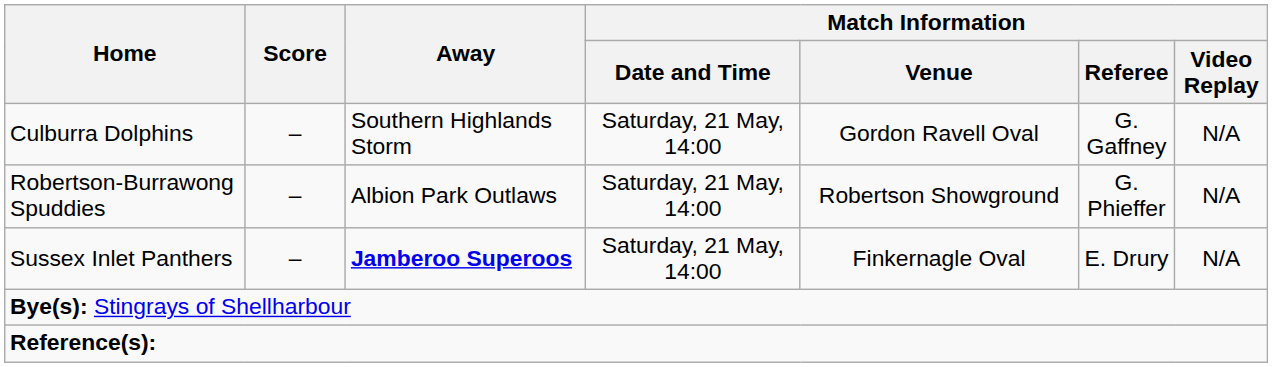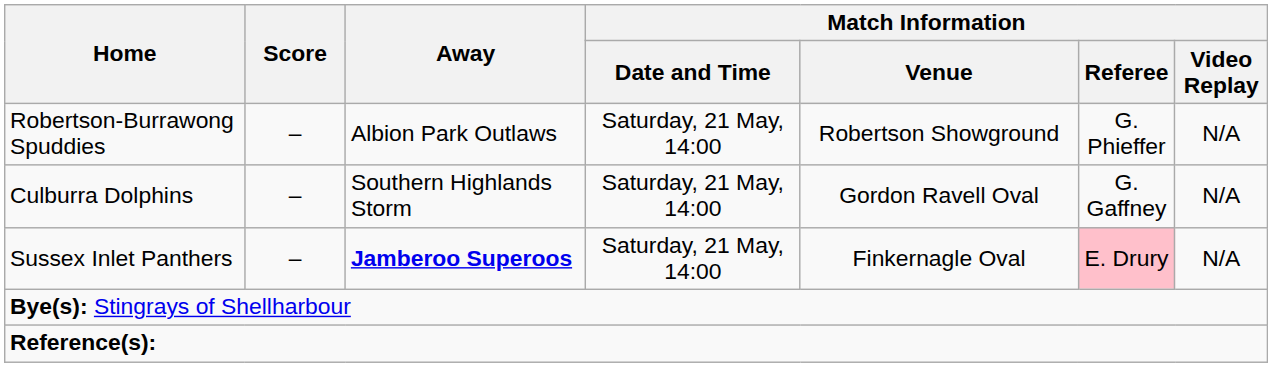rows swapped: Culburra Dolphins <-> Robertson-Burrawong Spuddies
Sussex Inlet Panthers | Match Information / Referee: no background -> pink background
